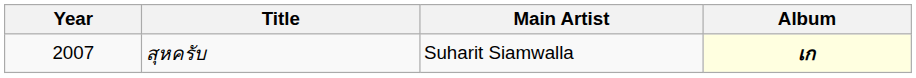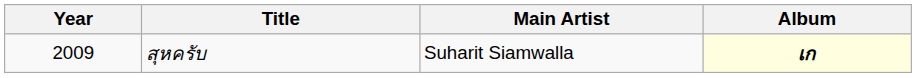สุหครับ | Year: 2007 -> 2009
